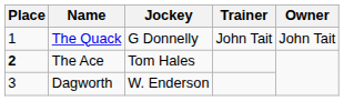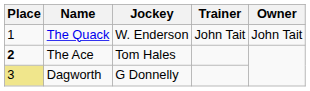The Quack | Jockey: G Donnelly -> W. Enderson
Dagworth | Place: no background -> khaki background
Dagworth | Jockey: W. Enderson -> G Donnelly
